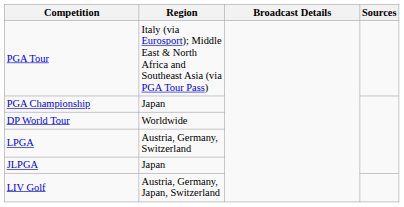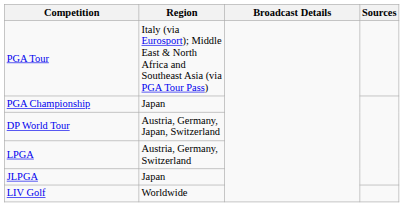DP World Tour | Region: Worldwide -> Austria, Germany, Japan, Switzerland
LIV Golf | Region: Austria, Germany, Japan, Switzerland -> Worldwide
